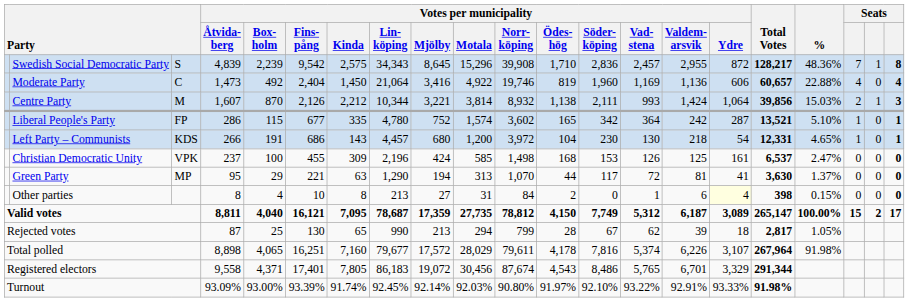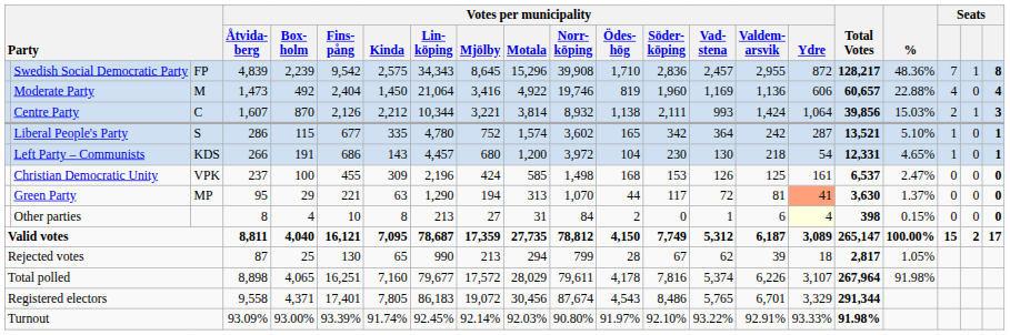Swedish Social Democratic Party | column 3: S -> FP
Moderate Party | column 3: C -> M
Centre Party | column 3: M -> C
Liberal People's Party | column 3: FP -> S
Green Party | Votes per municipality / Ydre: no background -> lightsalmon background
